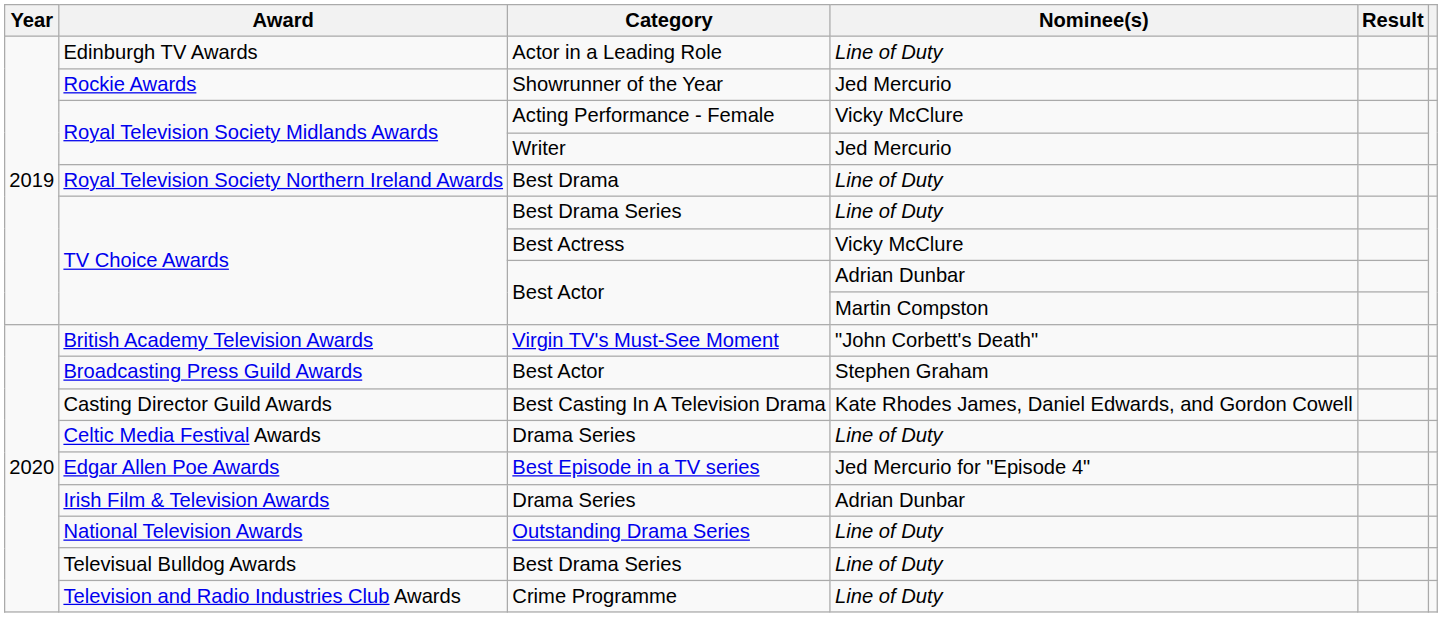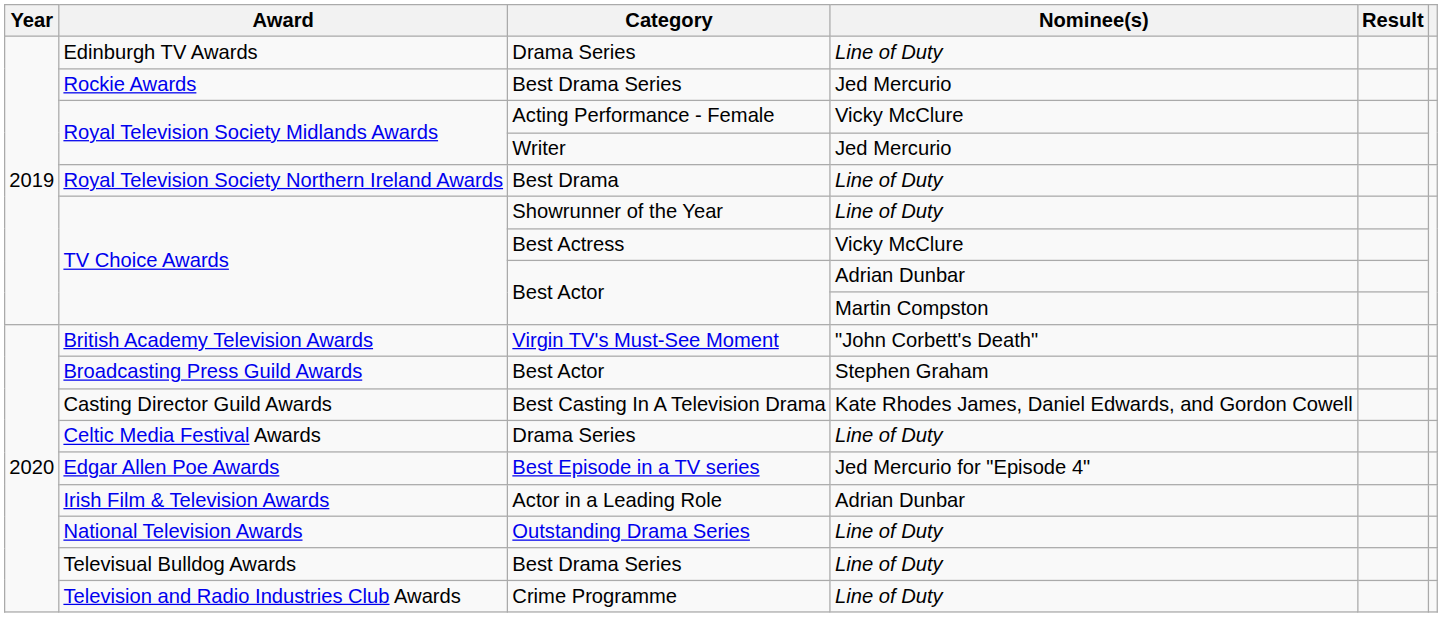Edinburgh TV Awards | Category: Actor in a Leading Role -> Drama Series
Rockie Awards | Category: Showrunner of the Year -> Best Drama Series
TV Choice Awards / Line of Duty | Category: Best Drama Series -> Showrunner of the Year
Irish Film & Television Awards | Category: Drama Series -> Actor in a Leading Role
